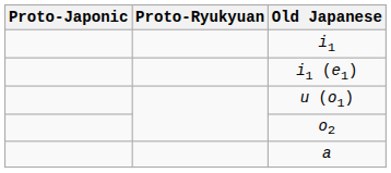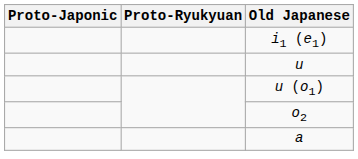- row: i1
+ row: u
